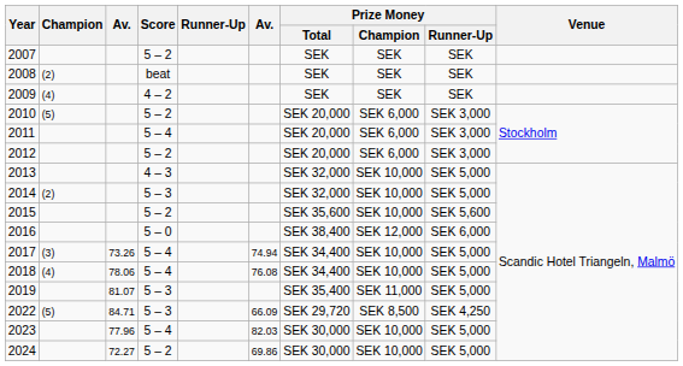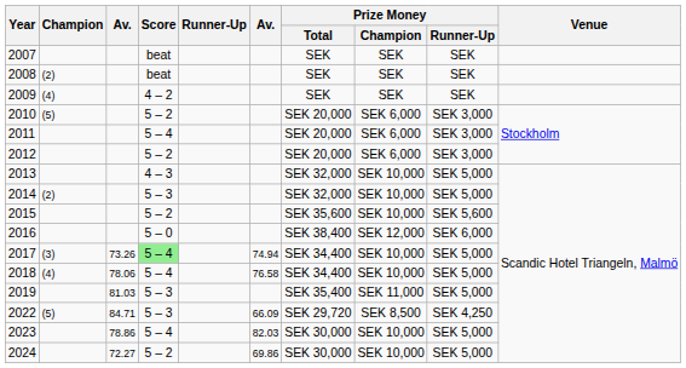2007 | Score: 5 – 2 -> beat
2017 | Score: no background -> lightgreen background
2018 | column 6: 76.08 -> 76.58
2019 | column 3: 81.07 -> 81.03
2023 | column 3: 77.96 -> 78.86
